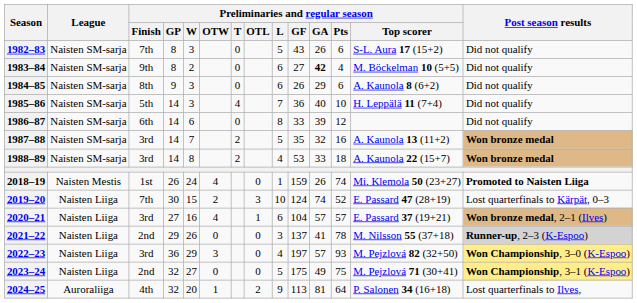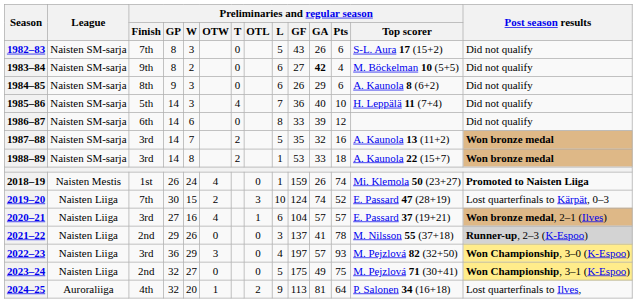1988–89 | Preliminaries and regular season / L: 4 -> 1
